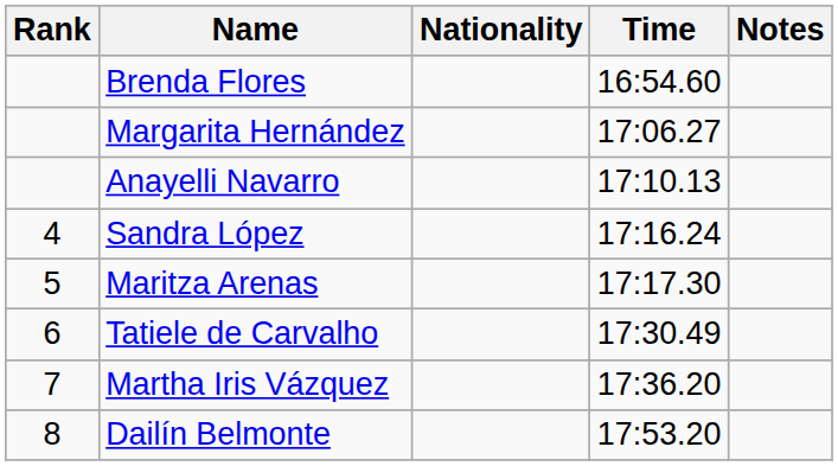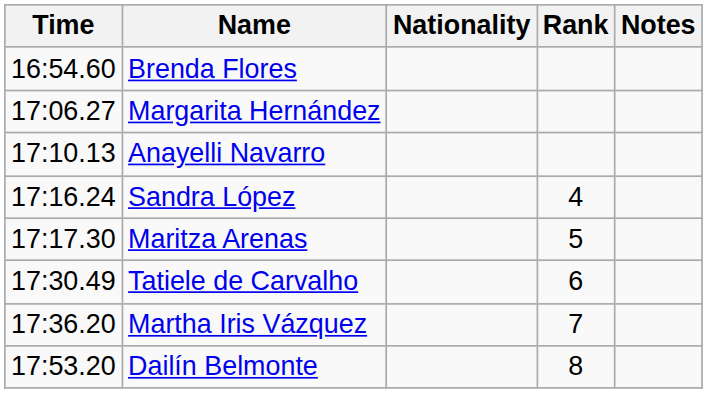columns swapped: Rank <-> Time
